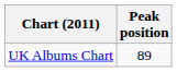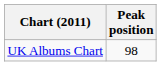UK Albums Chart | Peak position: 89 -> 98
